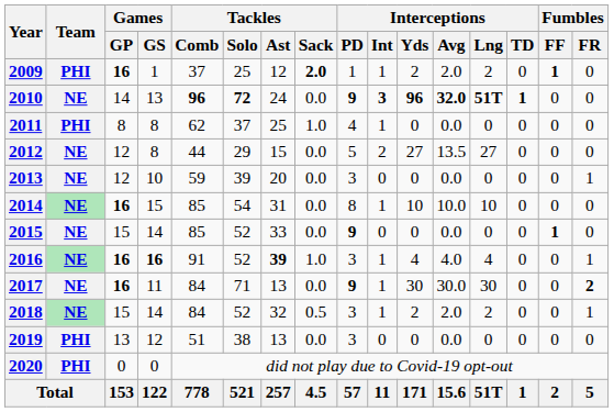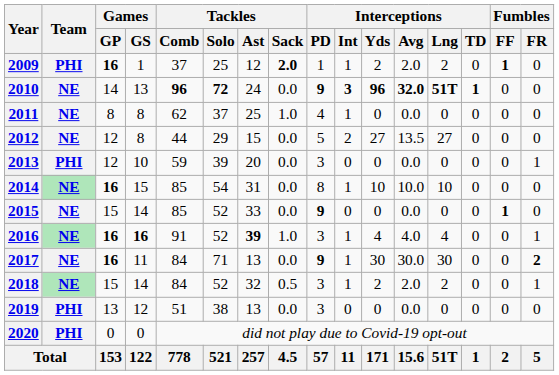2011 | Team: PHI -> NE
2013 | Team: NE -> PHI
